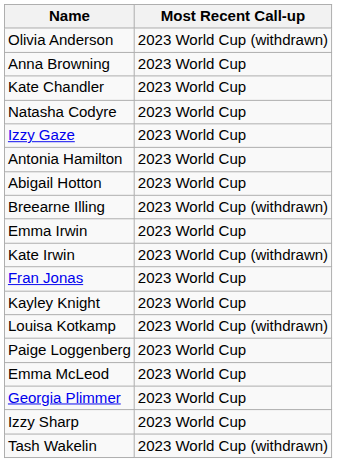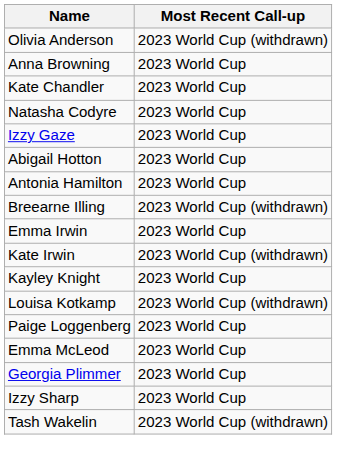rows swapped: Antonia Hamilton <-> Abigail Hotton
- row: Fran Jonas | 2023 World Cup
